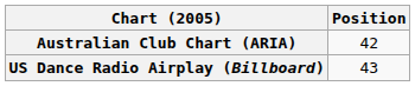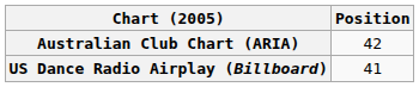US Dance Radio Airplay (Billboard) | Position: 43 -> 41
